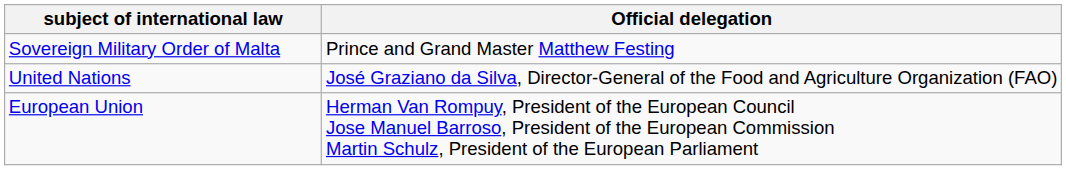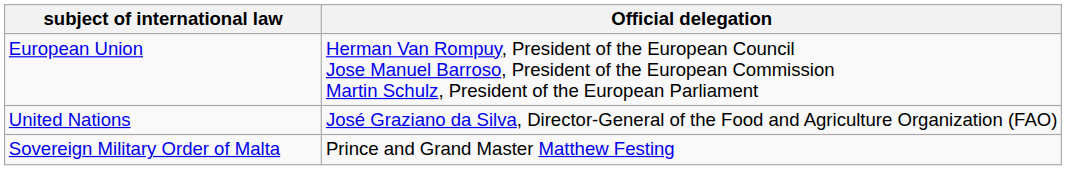rows swapped: European Union <-> Sovereign Military Order of Malta
